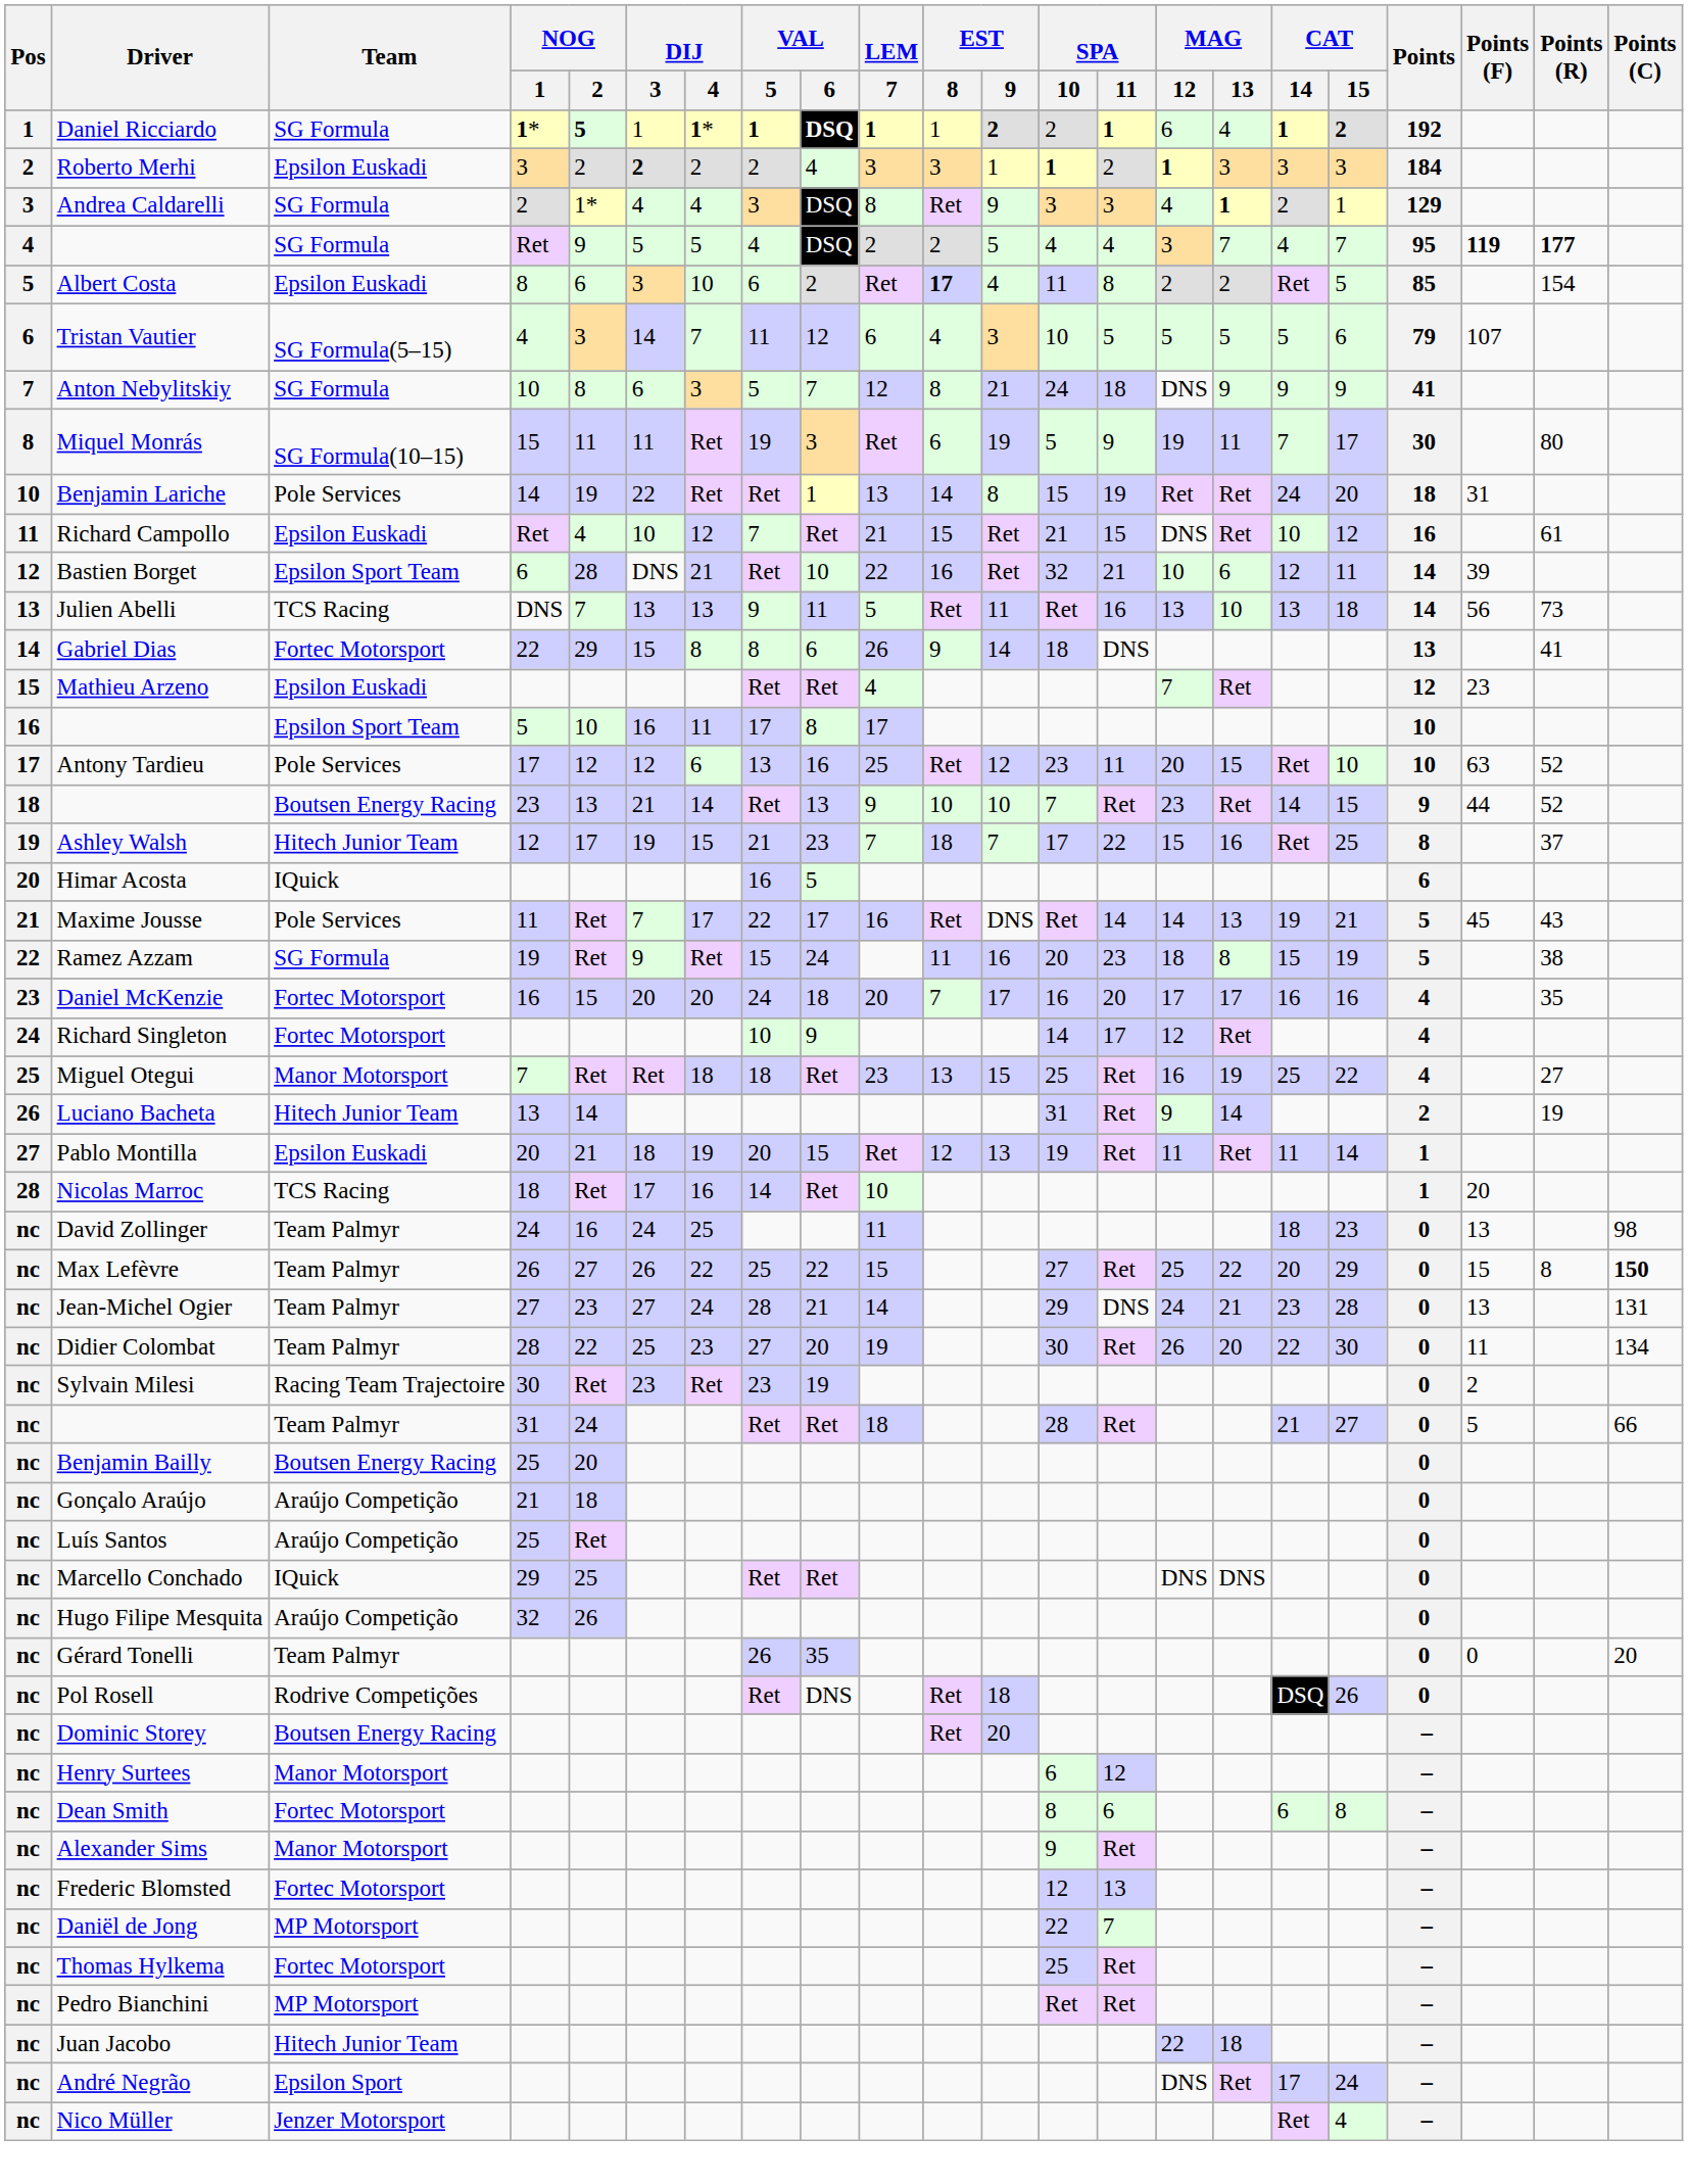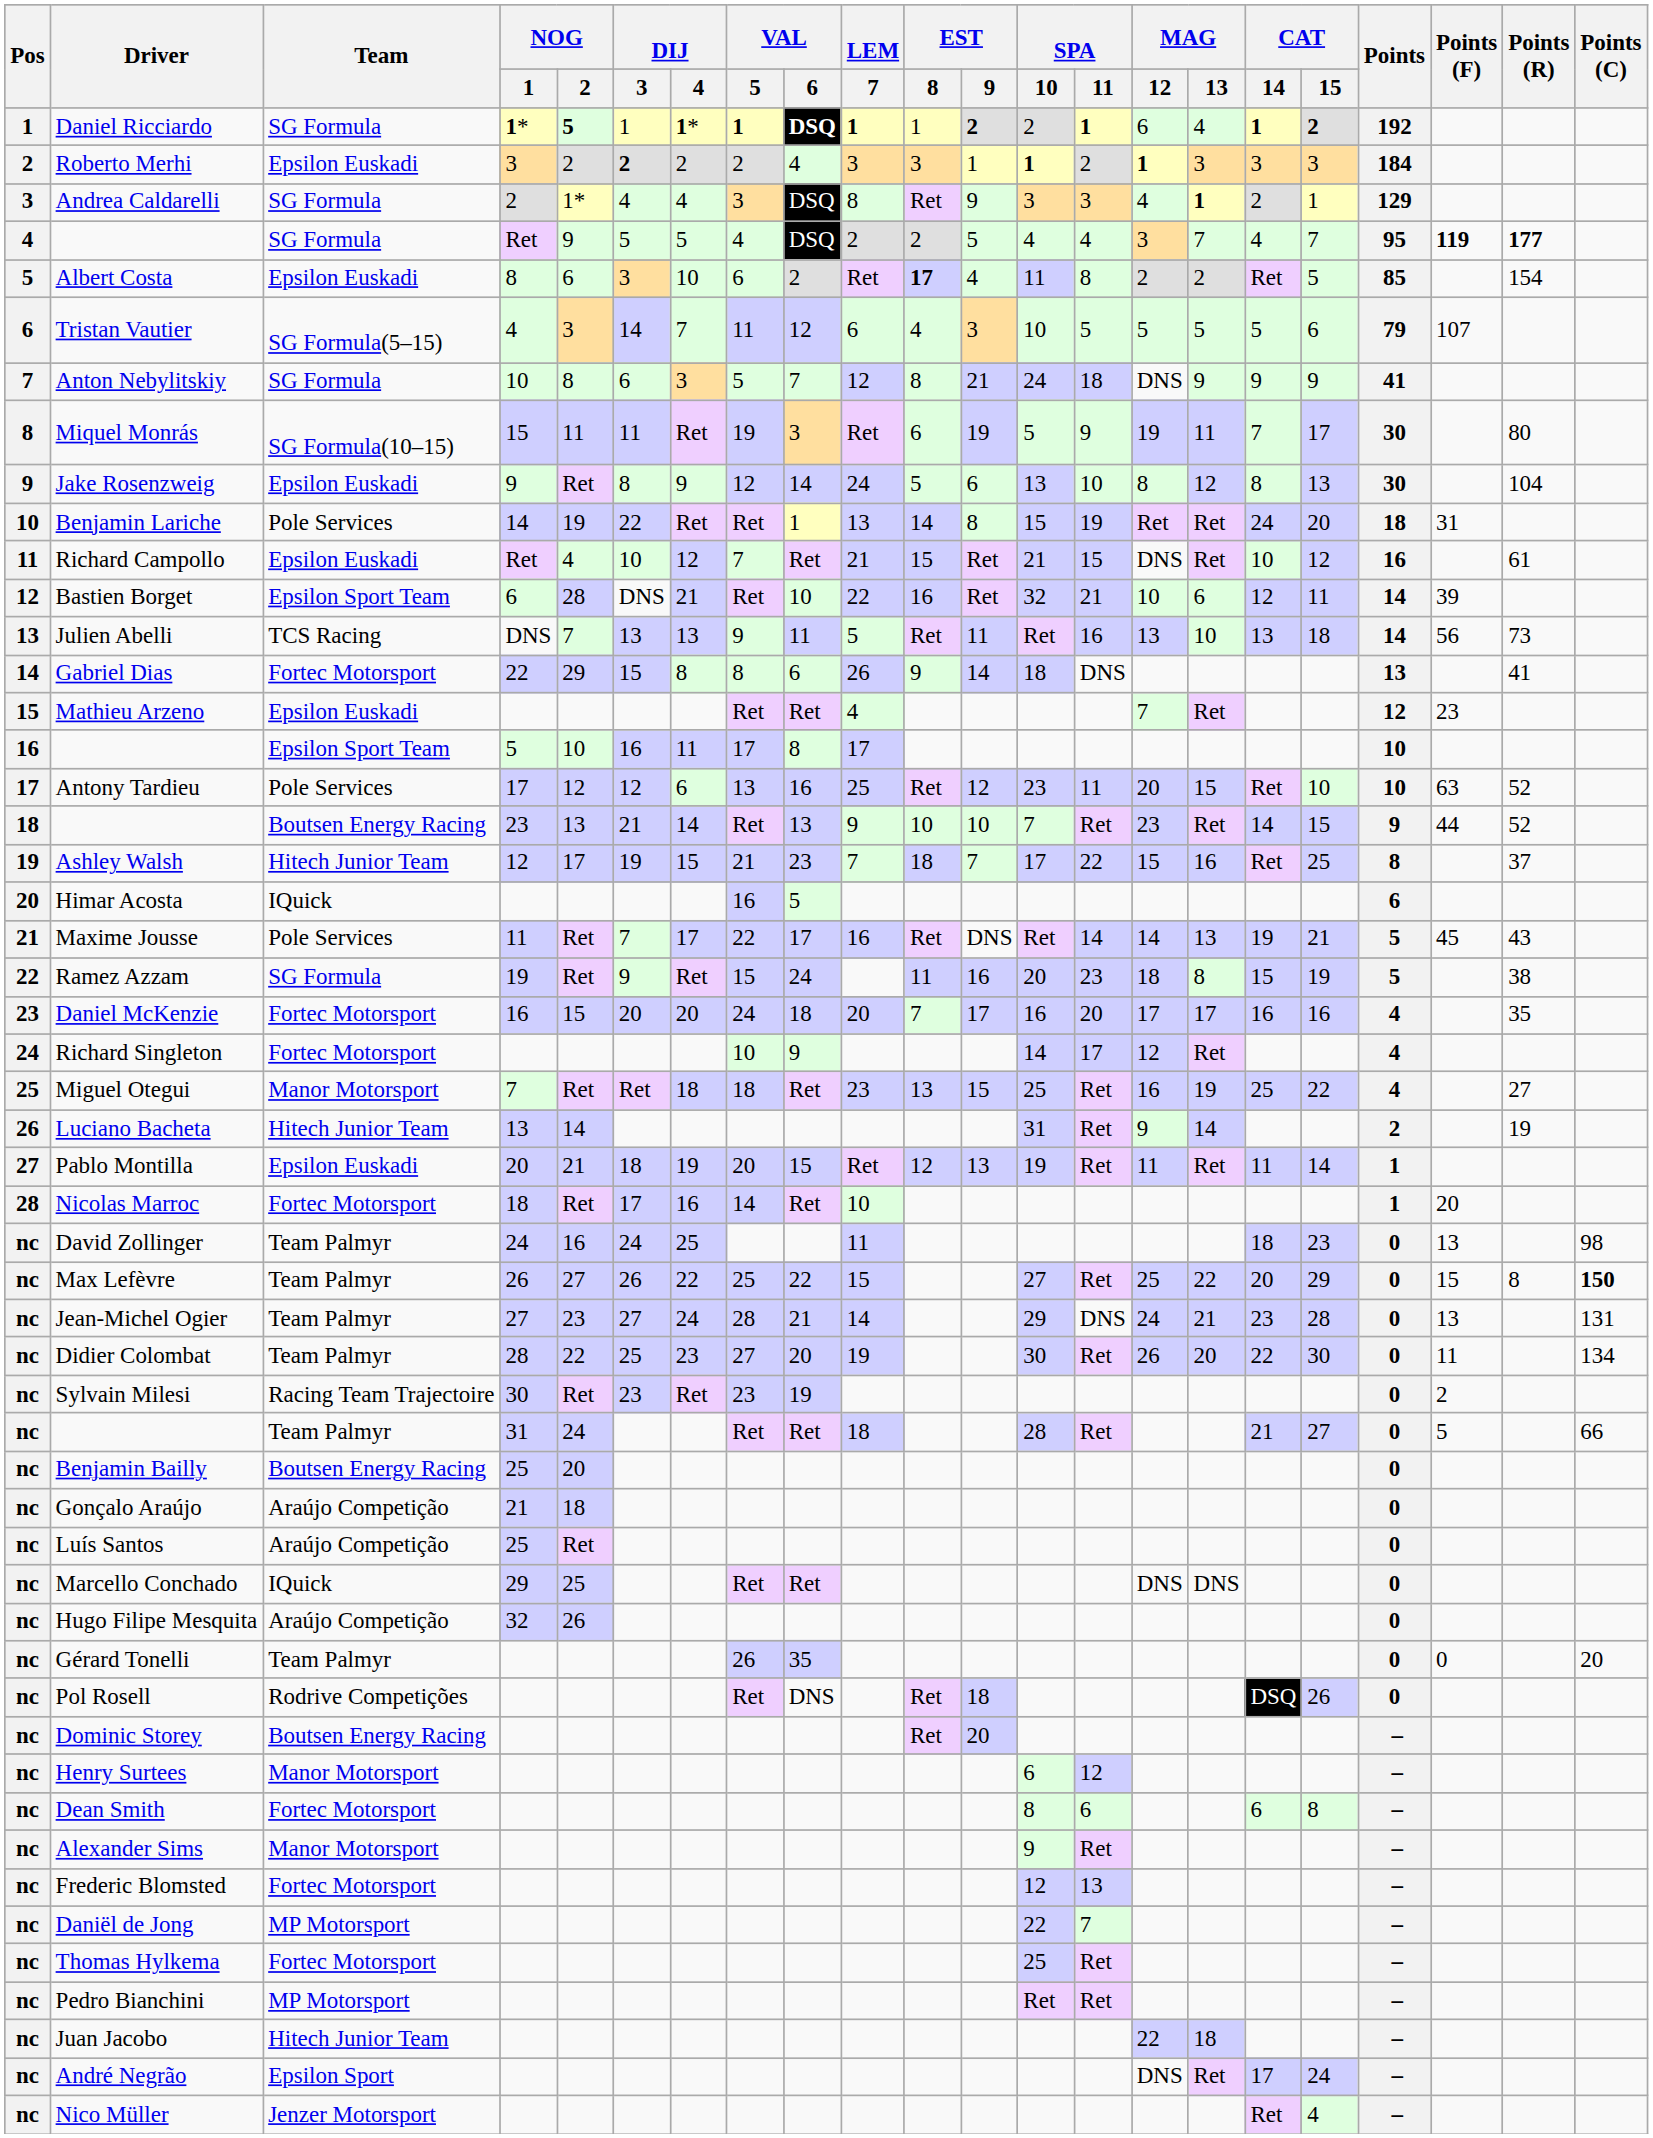+ row: 9 | Jake Rosenzweig | Epsilon Euskadi | 9 | Ret | 8 | 9 | 12 | 14 | 24 | 5 | 6 | 13 | 10 | 8 | 12 | 8 | 13 | 30 | 104
Nicolas Marroc | Team: TCS Racing -> Fortec Motorsport
